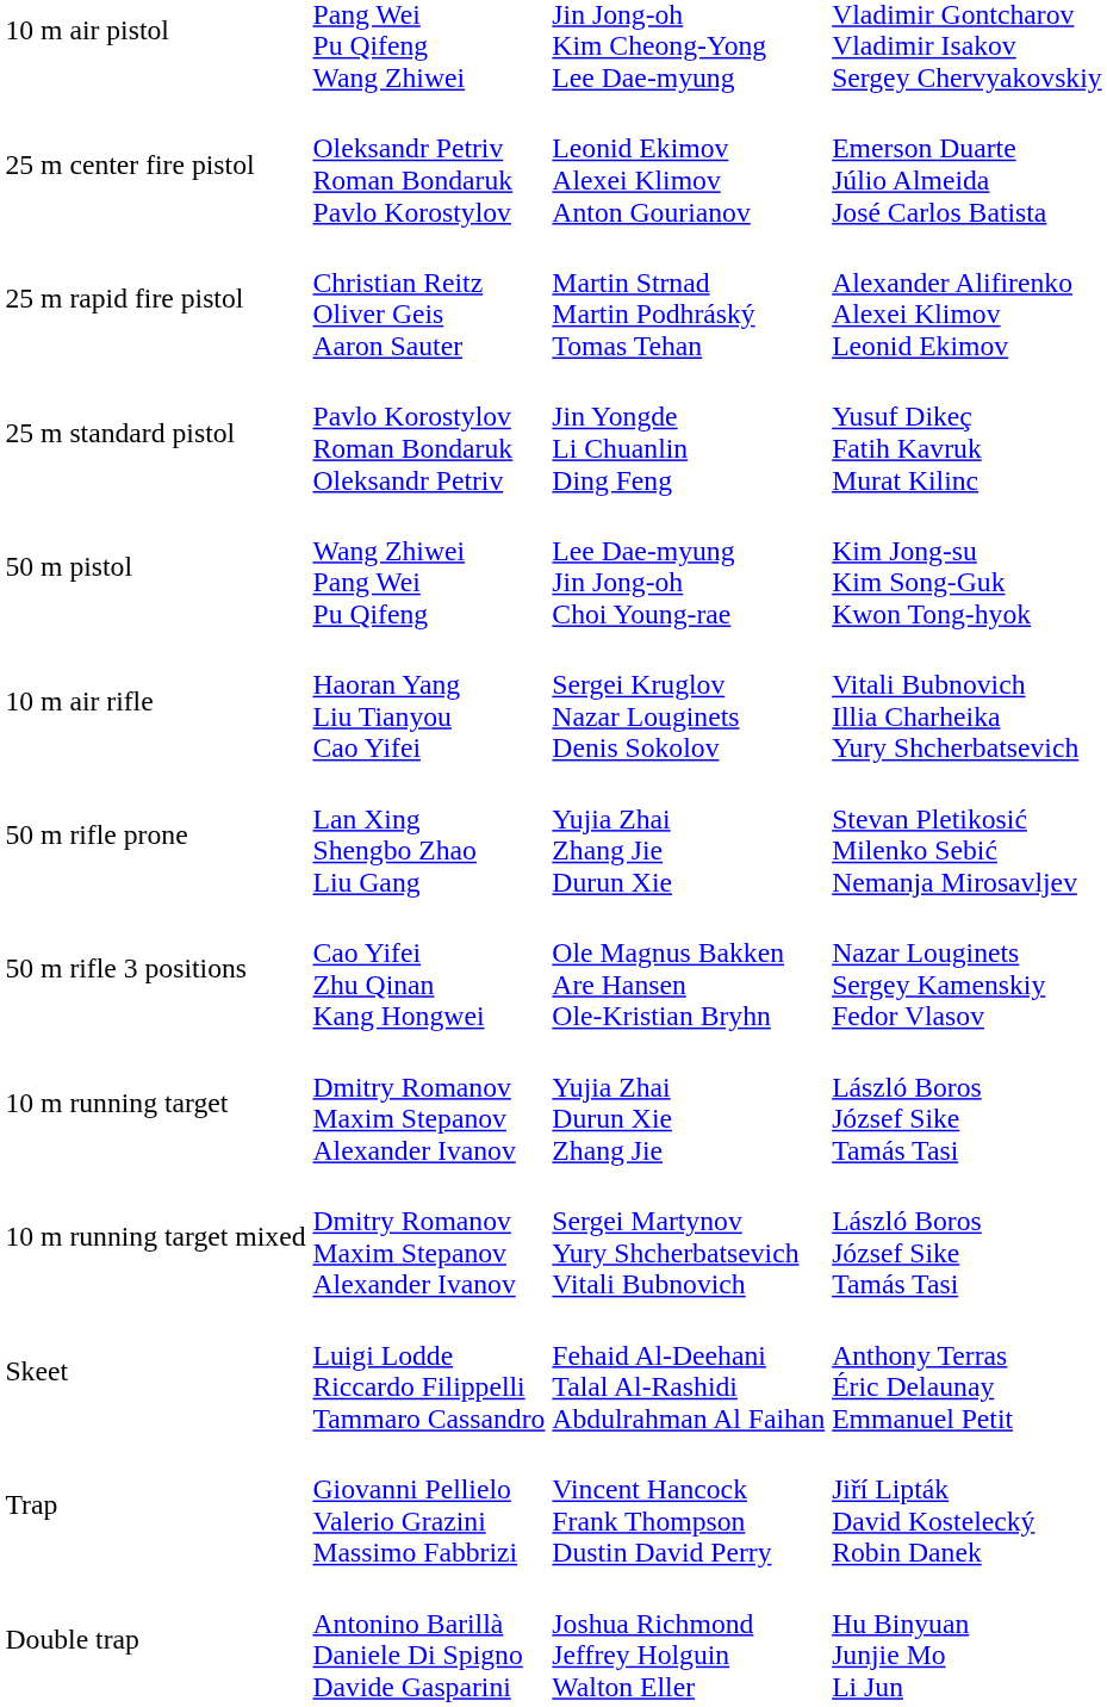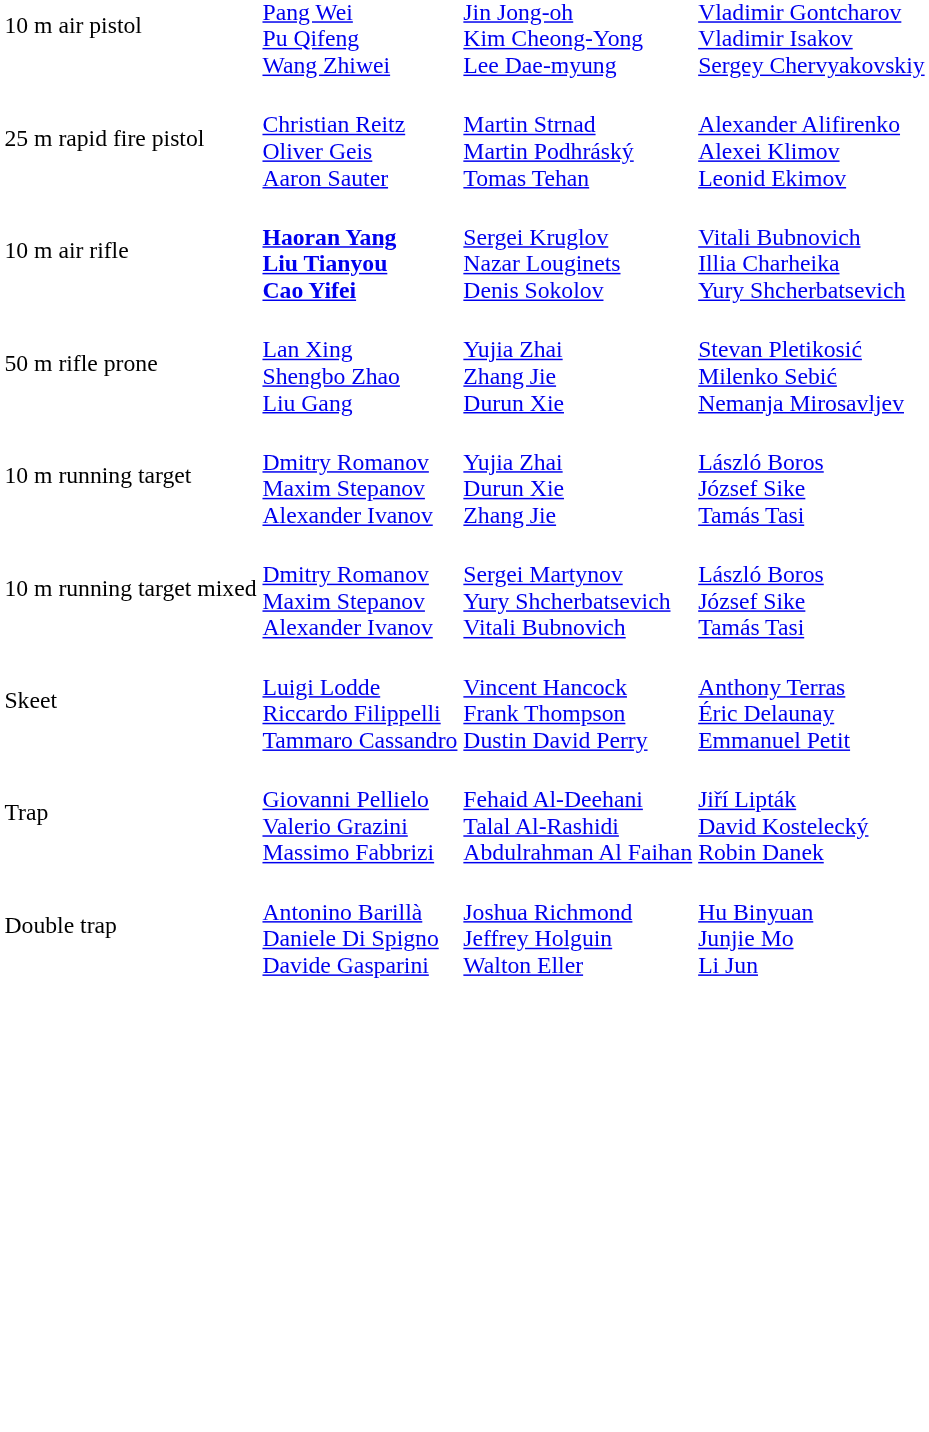- row: 25 m center fire pistol | Oleksandr Petriv Roman Bondaruk Pavlo Korostylov | Leonid Ekimov Alexei Klimov Anton Gourianov | Emerson Duarte Júlio Almeida José Carlos Batista
- row: 25 m standard pistol | Pavlo Korostylov Roman Bondaruk Oleksandr Petriv | Jin Yongde Li Chuanlin Ding Feng | Yusuf Dikeç Fatih Kavruk Murat Kilinc
- row: 50 m pistol | Wang Zhiwei Pang Wei Pu Qifeng | Lee Dae-myung Jin Jong-oh Choi Young-rae | Kim Jong-su Kim Song-Guk Kwon Tong-hyok
10 m air rifle | column 2: normal -> bold
- row: 50 m rifle 3 positions | Cao Yifei Zhu Qinan Kang Hongwei | Ole Magnus Bakken Are Hansen Ole-Kristian Bryhn | Nazar Louginets Sergey Kamenskiy Fedor Vlasov
Skeet | column 3: Fehaid Al-Deehani Talal Al-Rashidi Abdulrahman Al Faihan -> Vincent Hancock Frank Thompson Dustin David Perry
Trap | column 3: Vincent Hancock Frank Thompson Dustin David Perry -> Fehaid Al-Deehani Talal Al-Rashidi Abdulrahman Al Faihan
